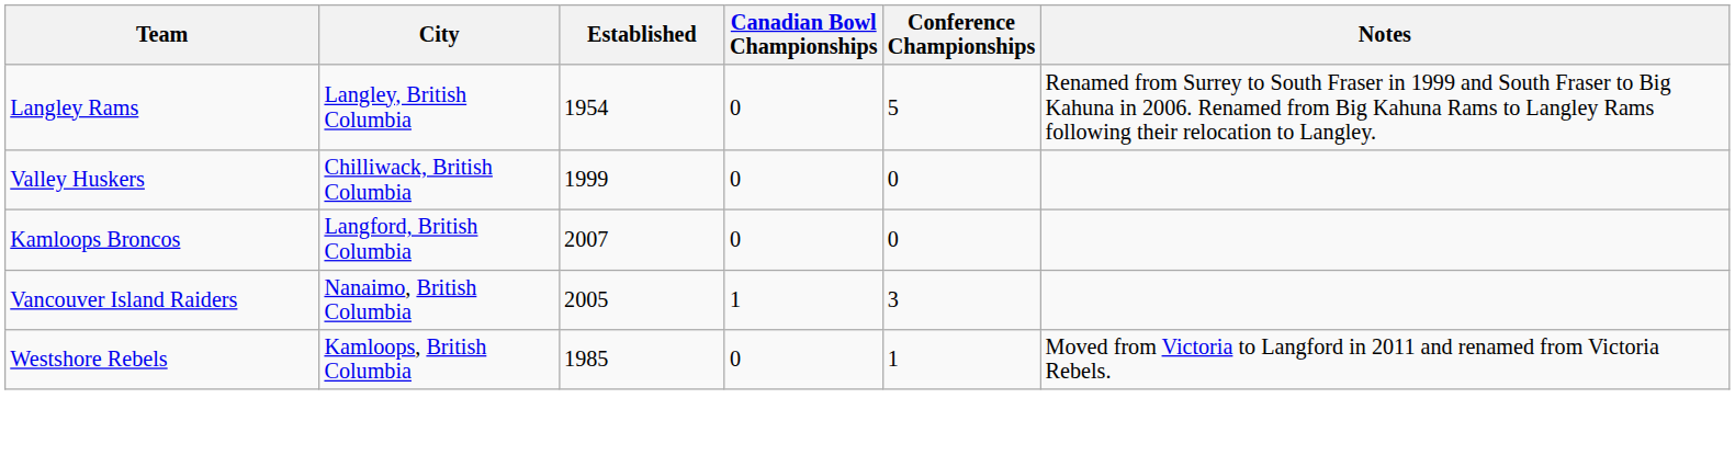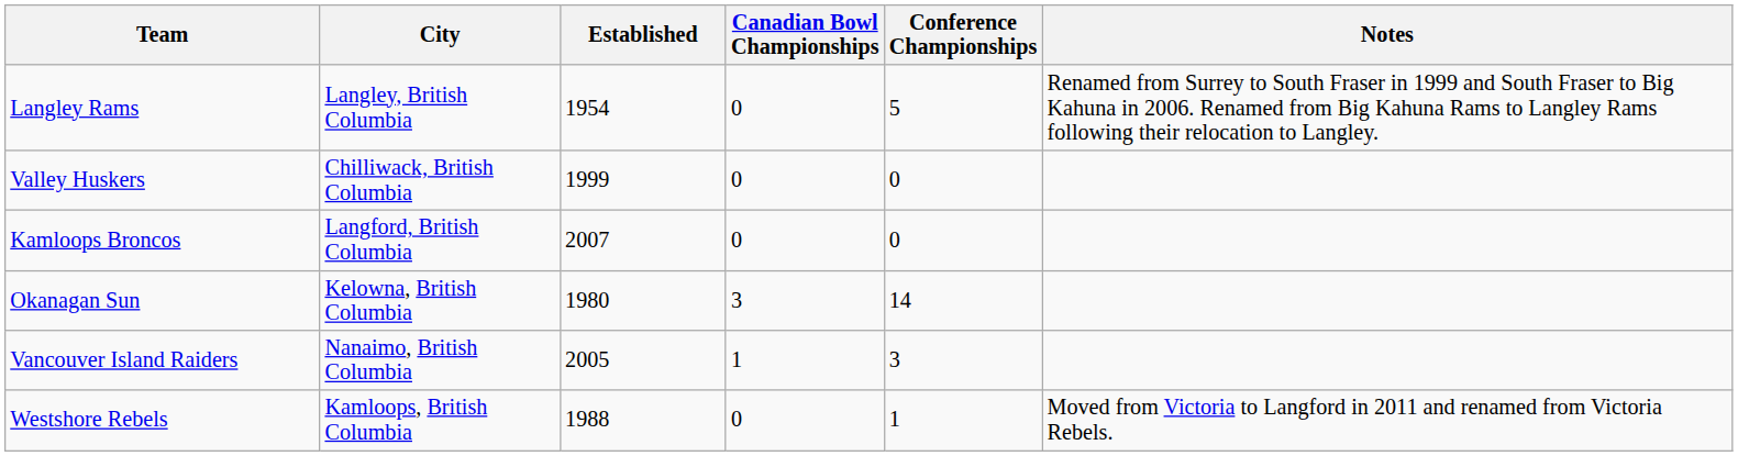+ row: Okanagan Sun | Kelowna, British Columbia | 1980 | 3 | 14
Westshore Rebels | Established: 1985 -> 1988
